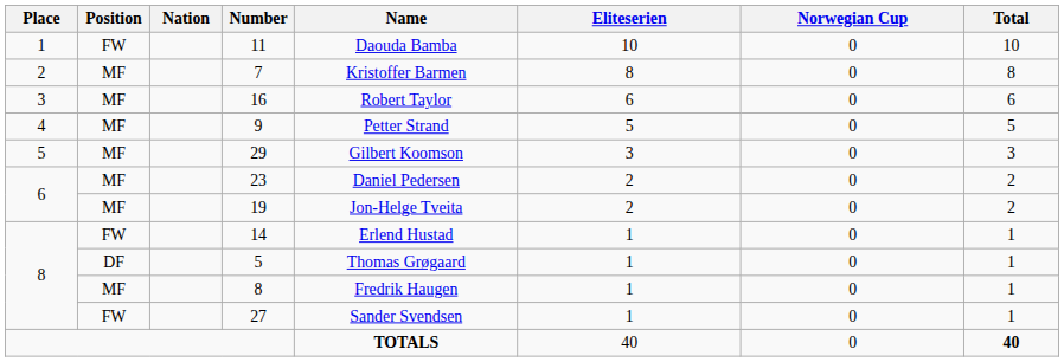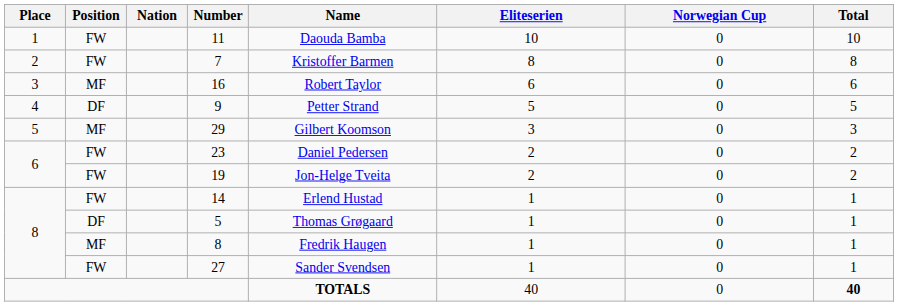7 | Position: MF -> FW
9 | Position: MF -> DF
23 | Position: MF -> FW
19 | Position: MF -> FW
